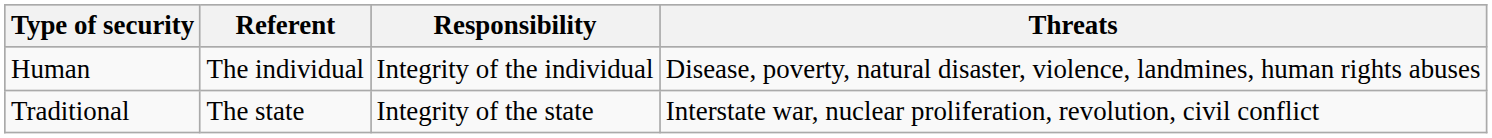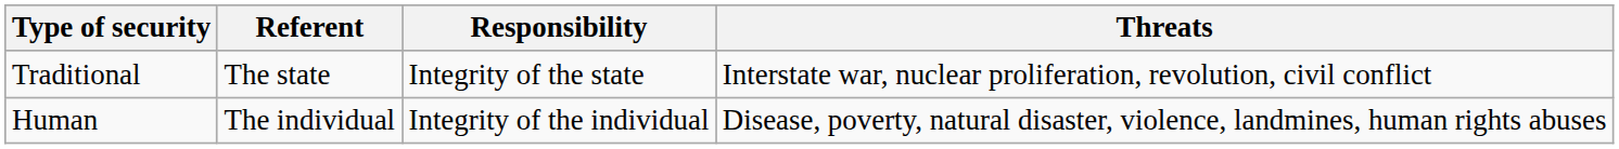rows swapped: Traditional <-> Human
